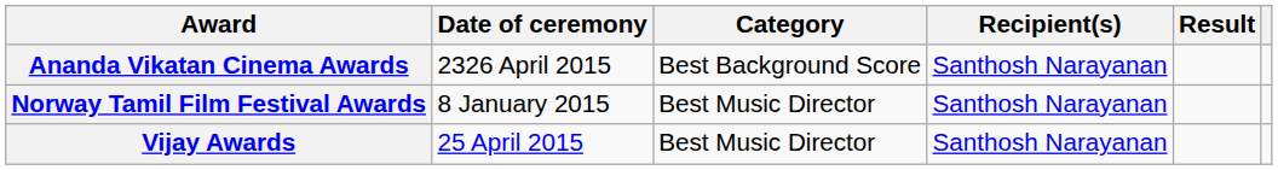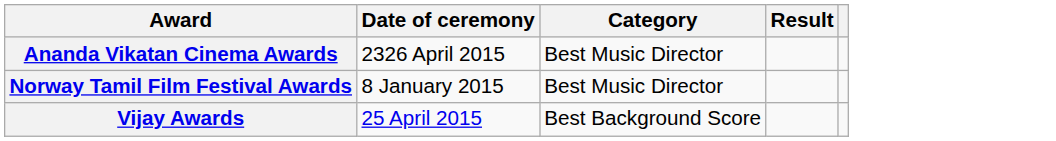- column: Recipient(s) | Santhosh Narayanan | Santhosh Narayanan | Santhosh Narayanan
Ananda Vikatan Cinema Awards | Category: Best Background Score -> Best Music Director
Vijay Awards | Category: Best Music Director -> Best Background Score
